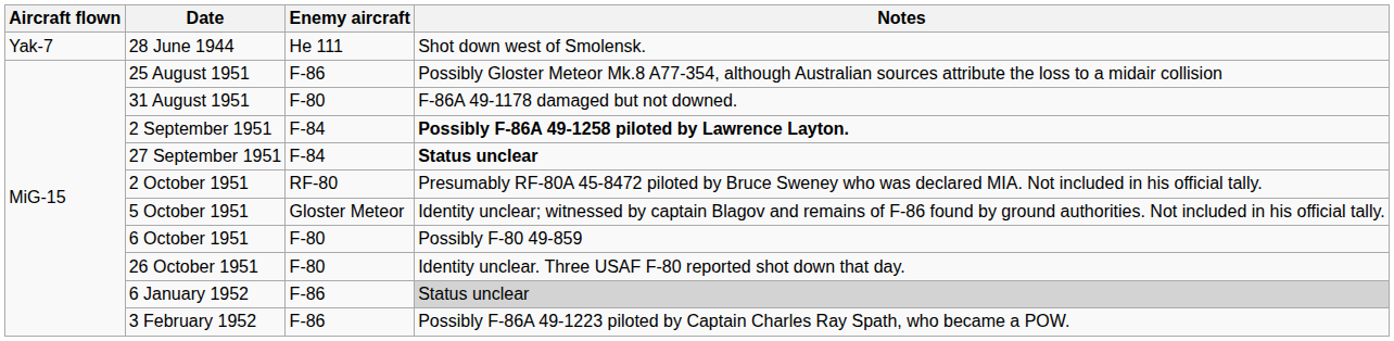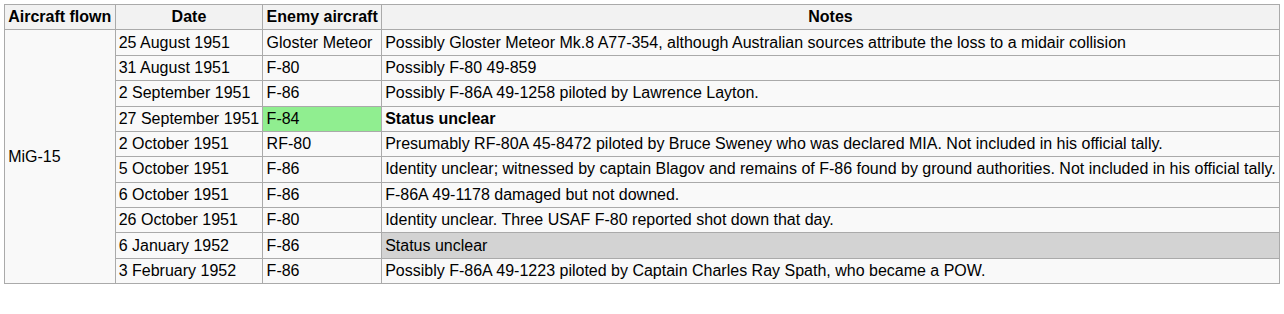- row: Yak-7 | 28 June 1944 | He 111 | Shot down west of Smolensk.
25 August 1951 | Enemy aircraft: F-86 -> Gloster Meteor
31 August 1951 | Notes: F-86A 49-1178 damaged but not downed. -> Possibly F-80 49-859
2 September 1951 | Enemy aircraft: F-84 -> F-86
2 September 1951 | Notes: bold -> normal
27 September 1951 | Enemy aircraft: no background -> lightgreen background
5 October 1951 | Enemy aircraft: Gloster Meteor -> F-86
6 October 1951 | Enemy aircraft: F-80 -> F-86
6 October 1951 | Notes: Possibly F-80 49-859 -> F-86A 49-1178 damaged but not downed.
